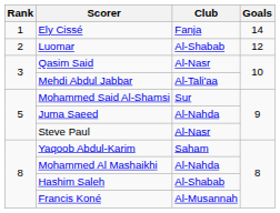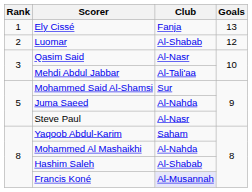Ely Cissé | Goals: 14 -> 13
Francis Koné | Club: no background -> lavender background
